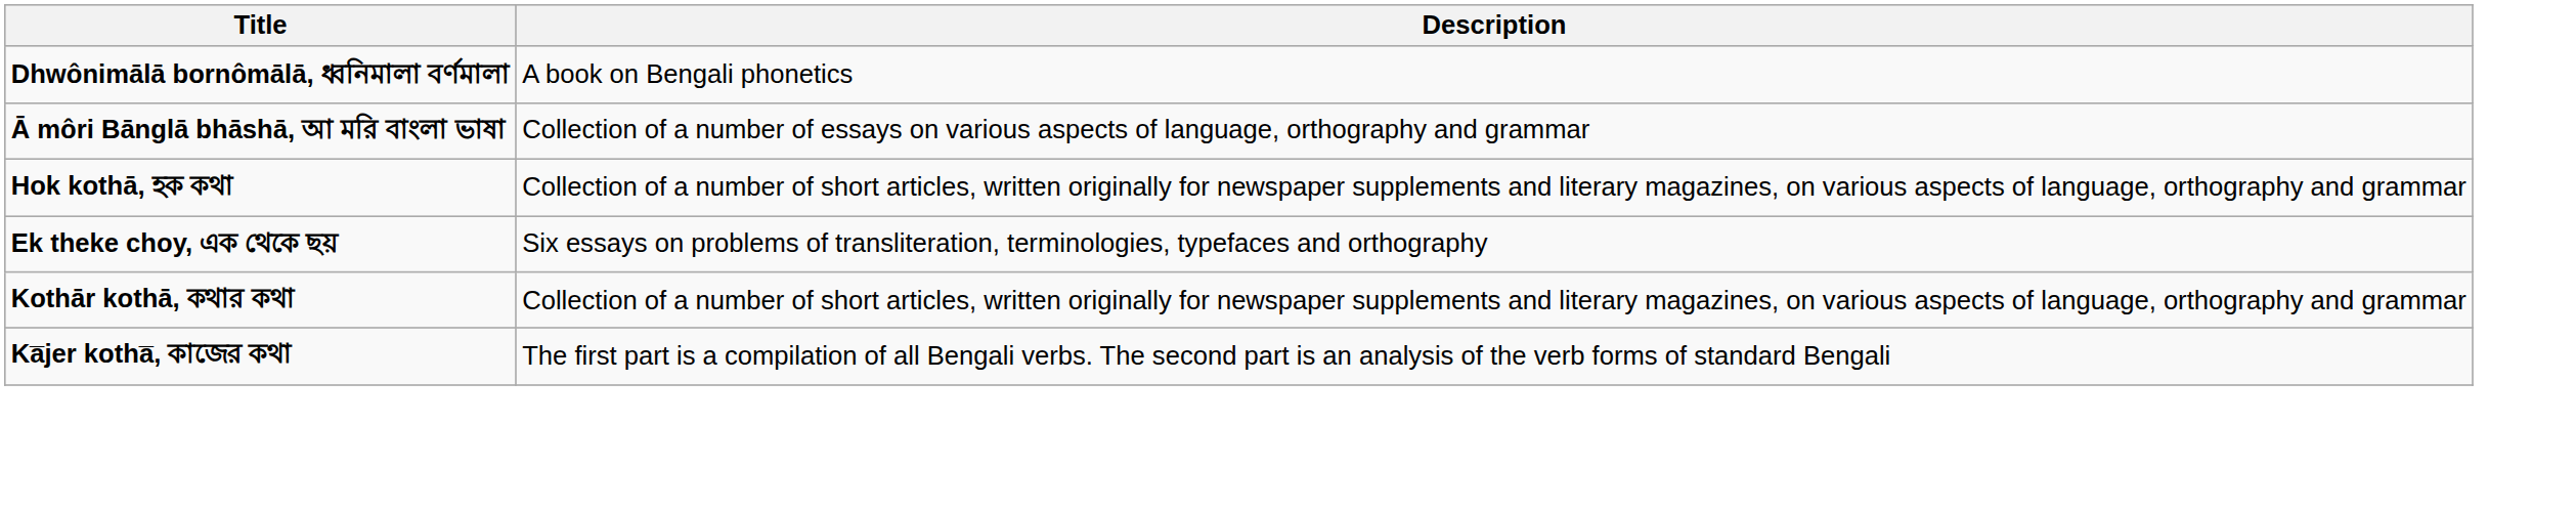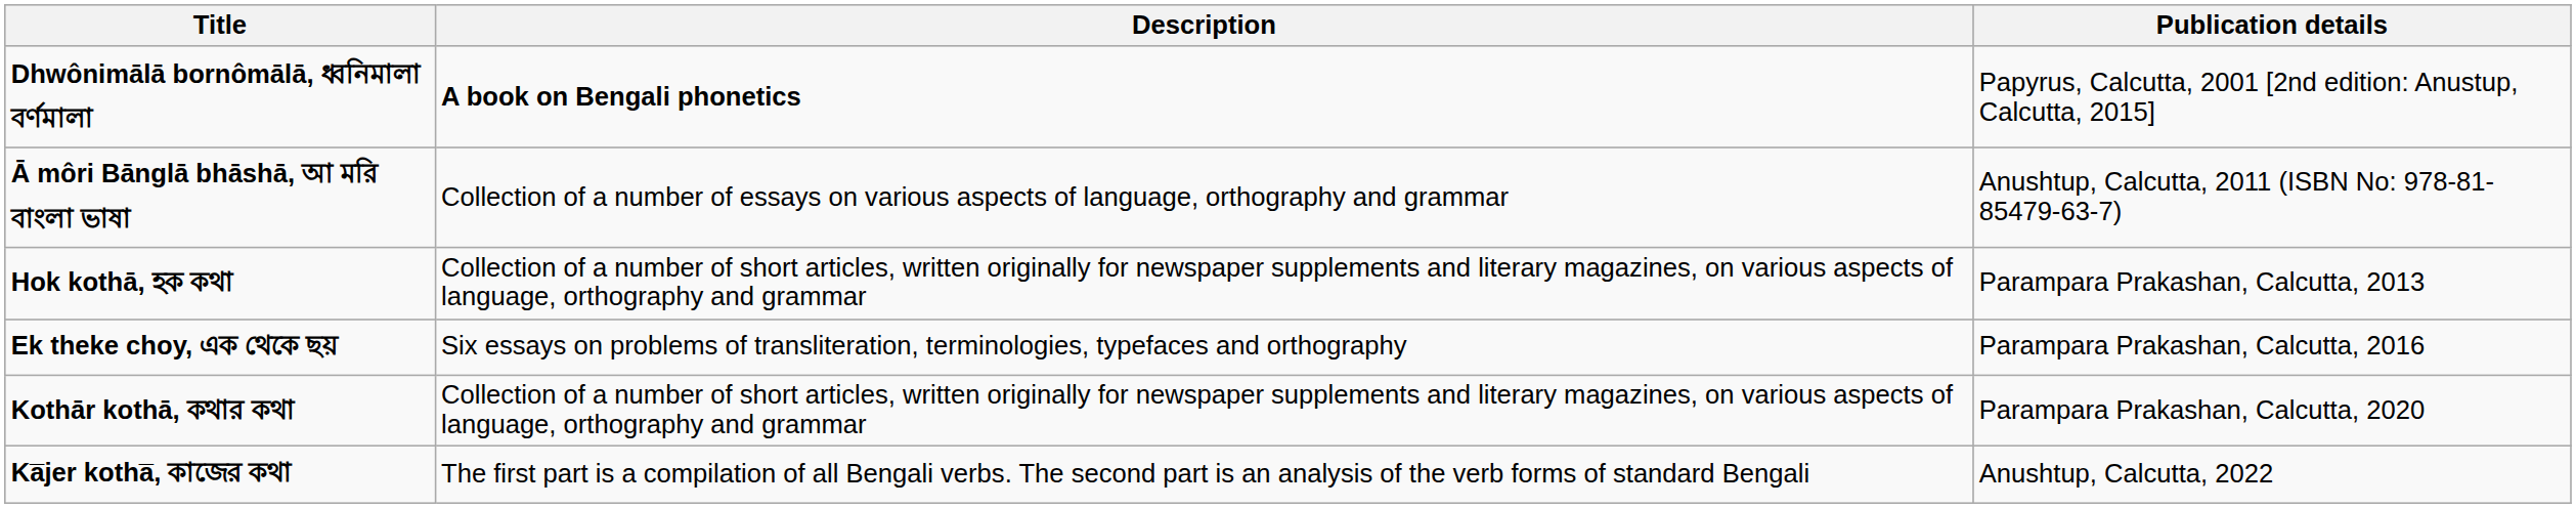+ column: Publication details | Papyrus, Calcutta, 2001 [2nd edition: Anustup, Calcutta, 2015] | Anushtup, Calcutta, 2011 (ISBN No: 978-81-85479-63-7) | Parampara Prakashan, Calcutta, 2013 | Parampara Prakashan, Calcutta, 2016 | Parampara Prakashan, Calcutta, 2020 | Anushtup, Calcutta, 2022
Dhwônimālā bornômālā, ধ্বনিমালা বর্ণমালা | Description: normal -> bold
